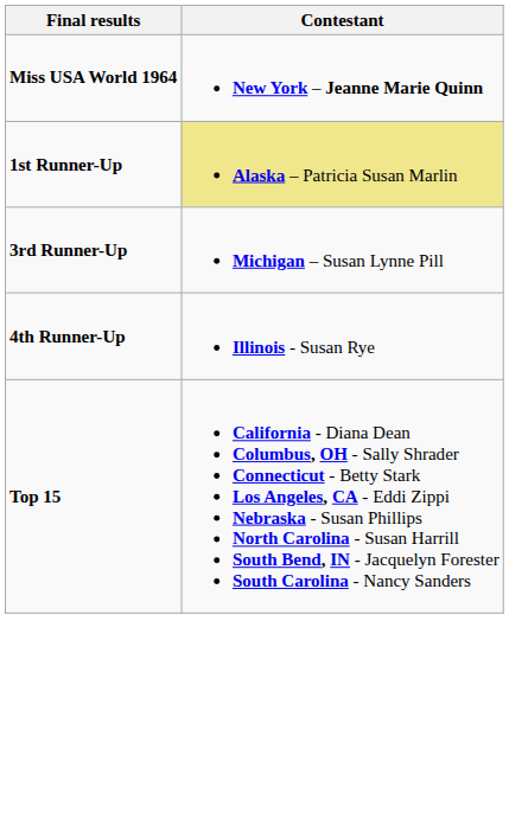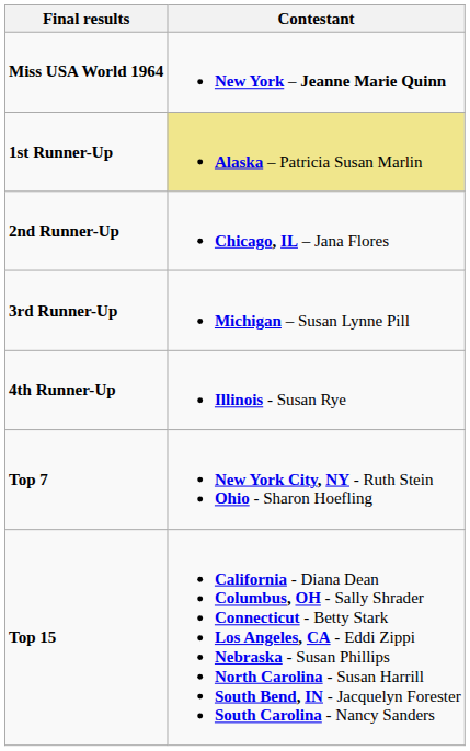+ row: 2nd Runner-Up | Chicago, IL – Jana Flores
+ row: Top 7 | New York City, NY - Ruth Stein Ohio - Sharon Hoefling
